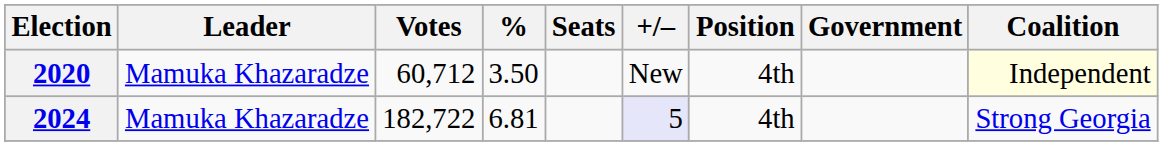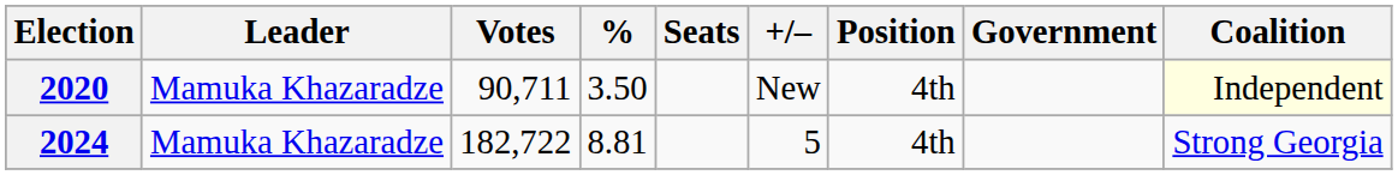2020 | Votes: 60,712 -> 90,711
2024 | %: 6.81 -> 8.81
2024 | +/–: lavender background -> no background
